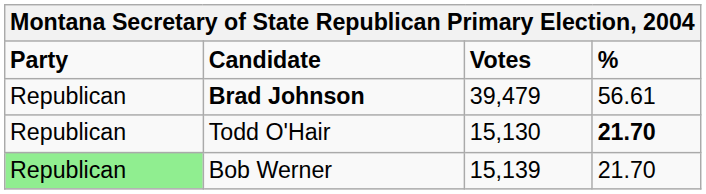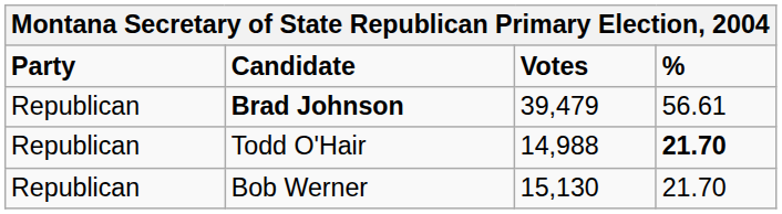Todd O'Hair | Votes: 15,130 -> 14,988
Bob Werner | Party: lightgreen background -> no background
Bob Werner | Votes: 15,139 -> 15,130
